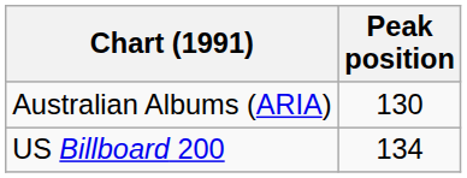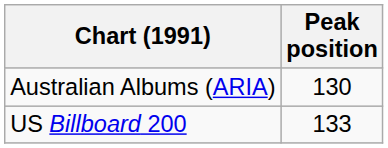US Billboard 200 | Peak position: 134 -> 133
